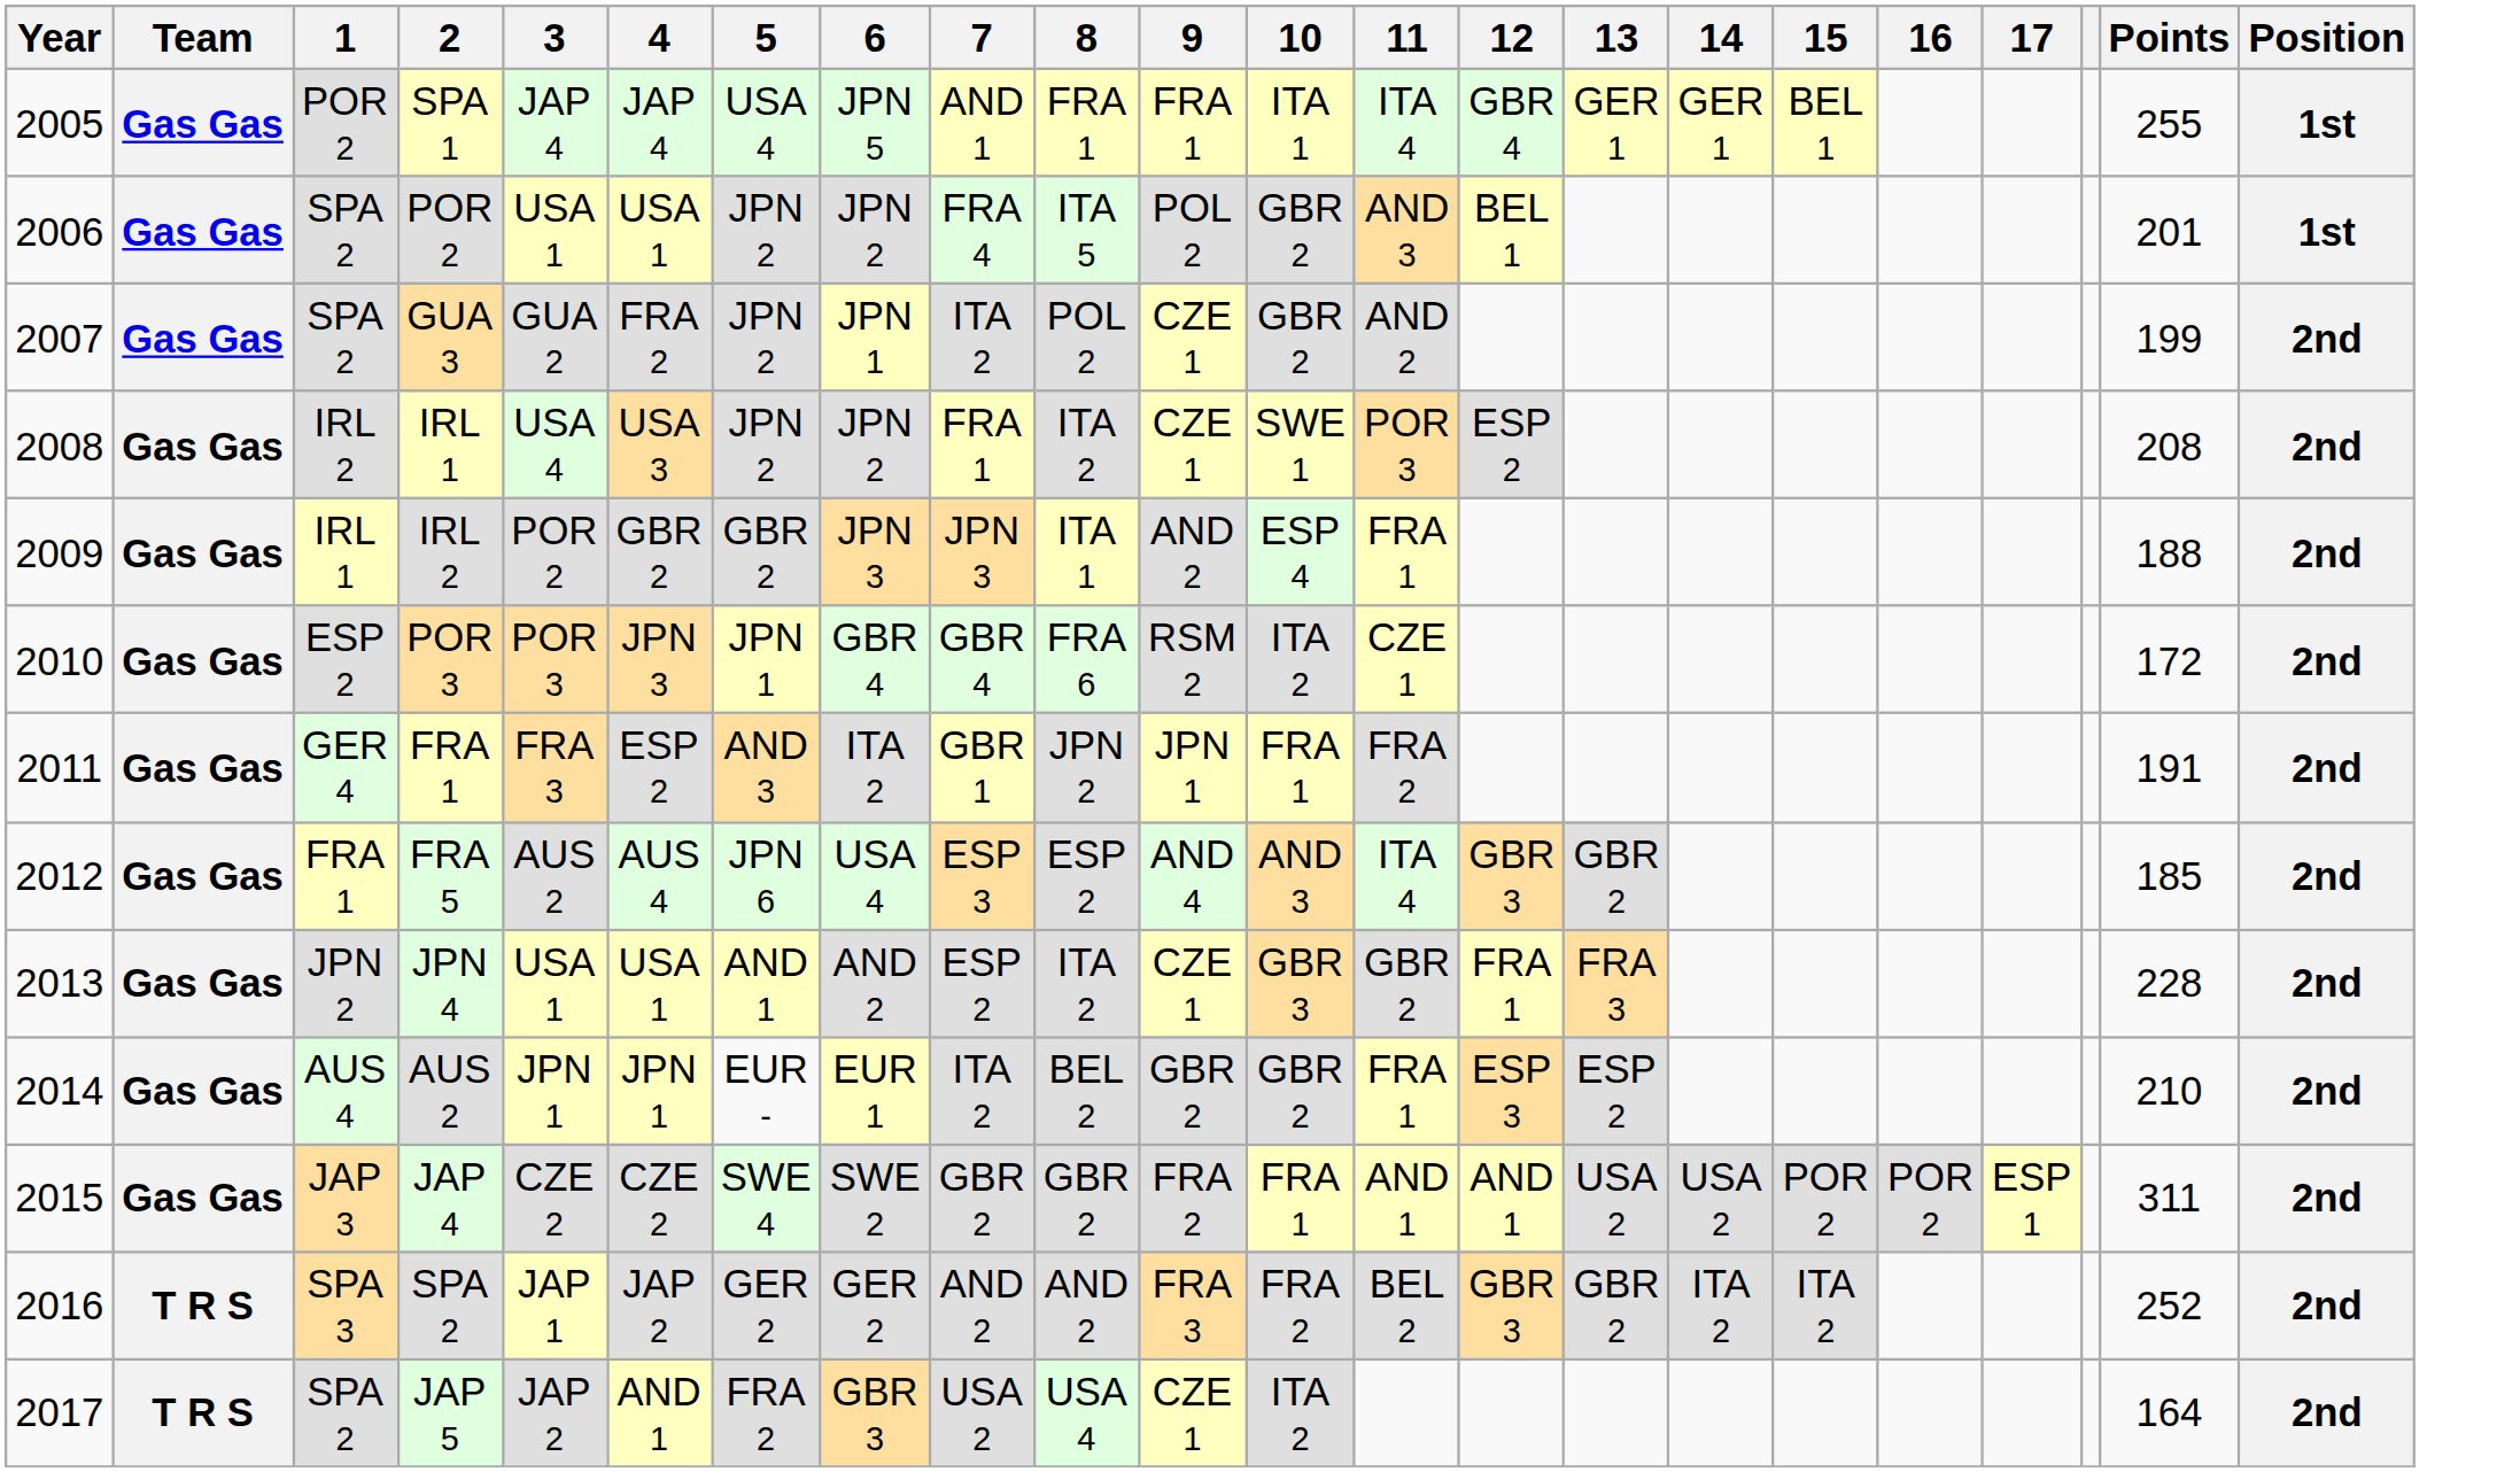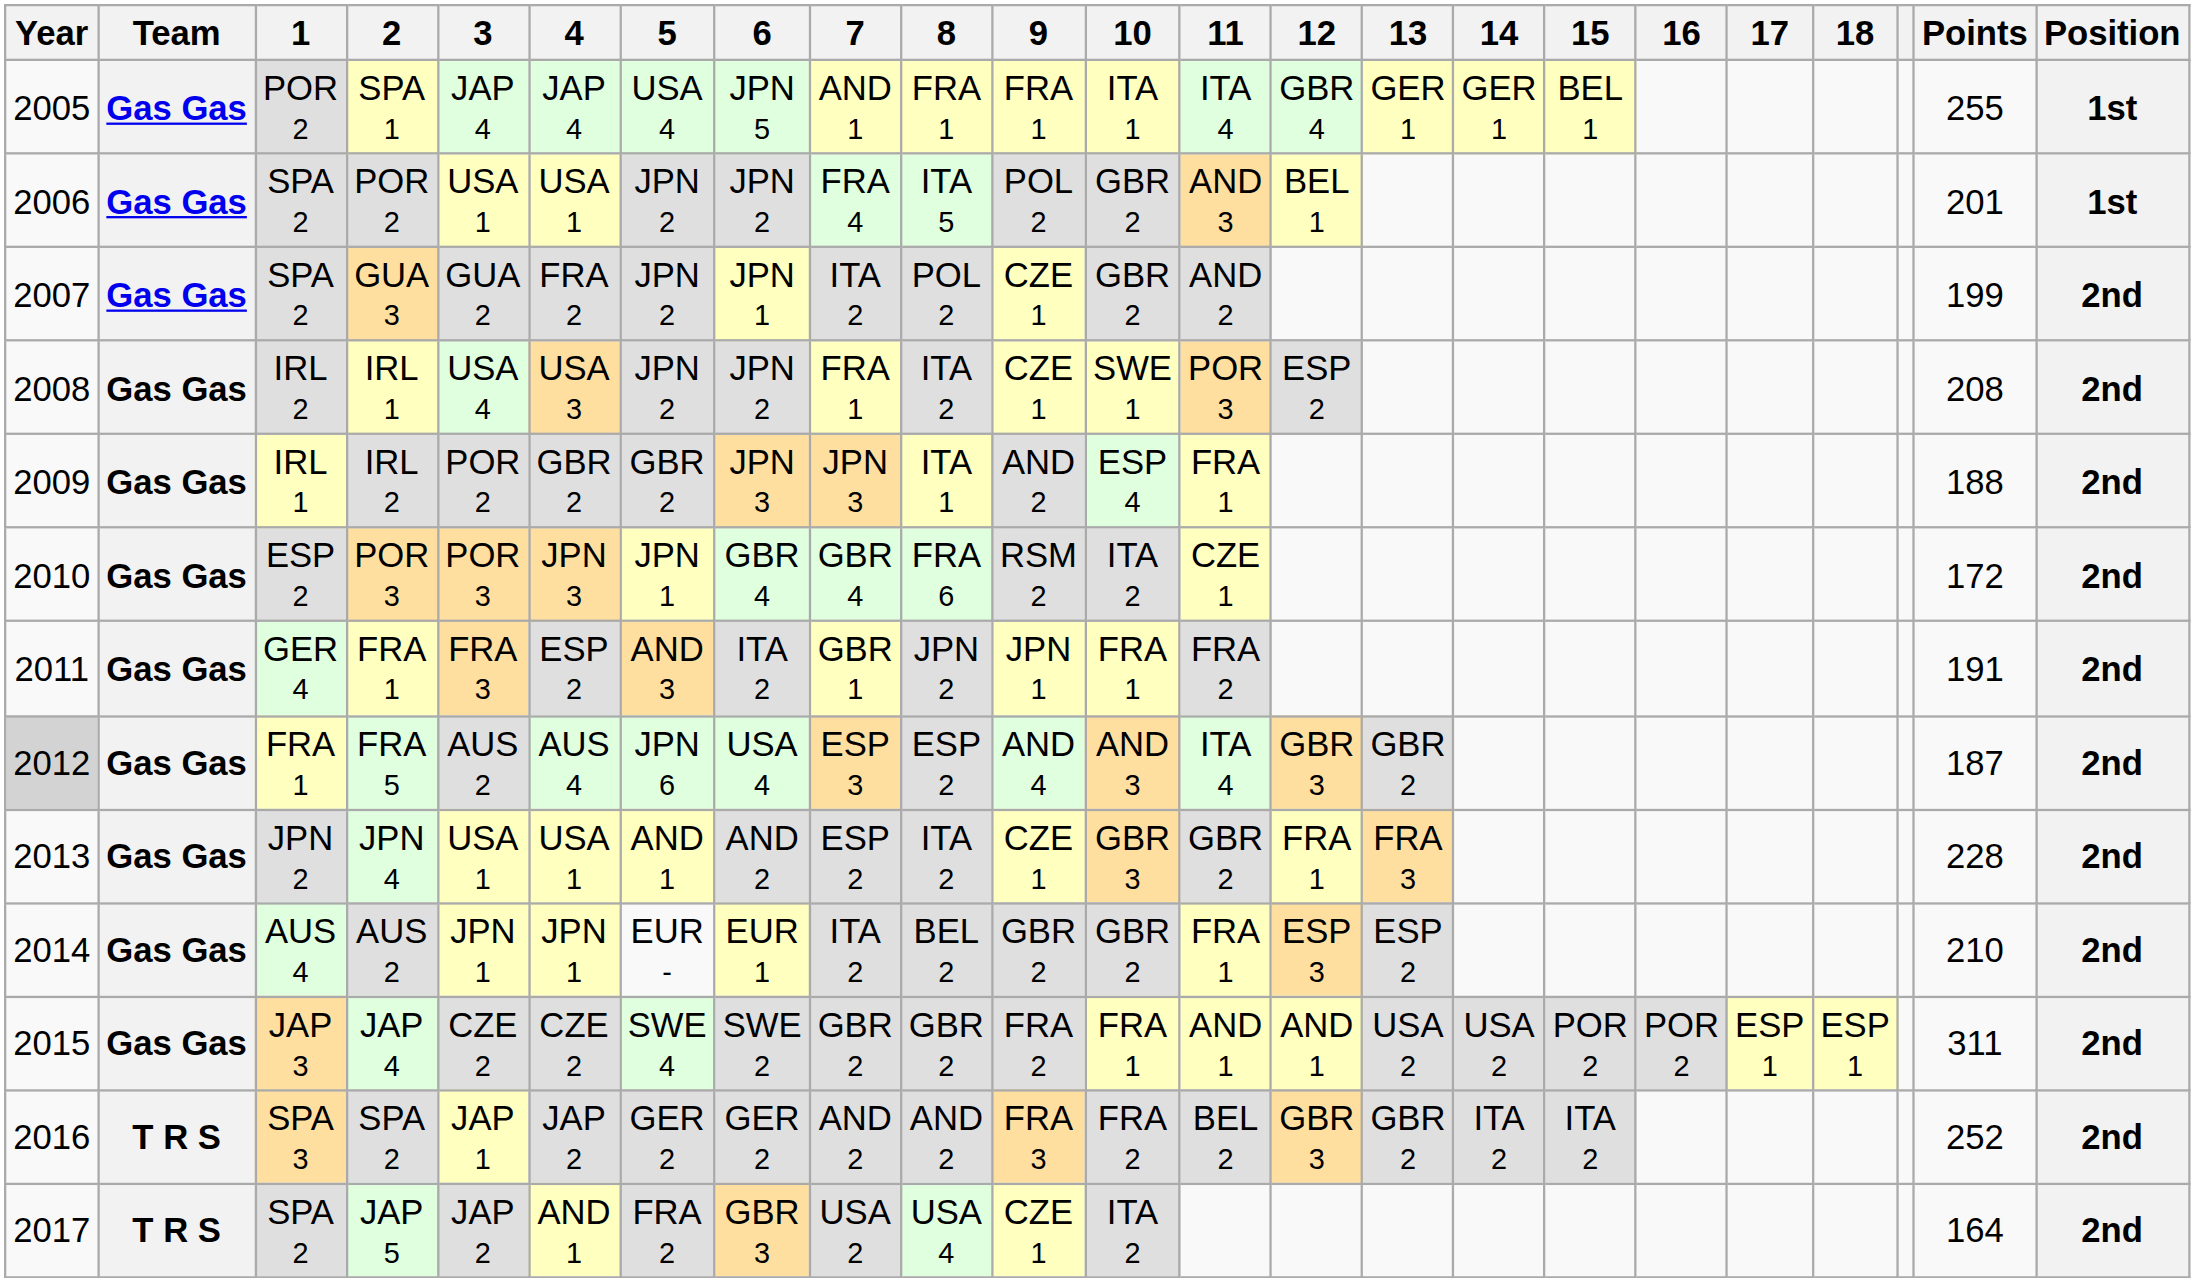+ column: 18 | ESP 1
FRA 5 | Year: no background -> lightgrey background
FRA 5 | Points: 185 -> 187
